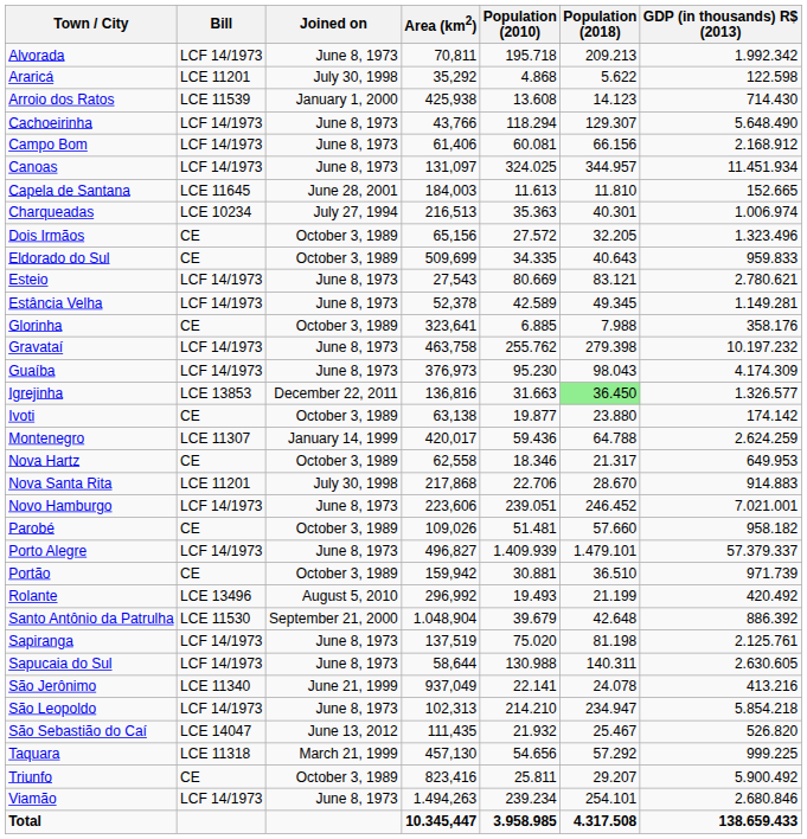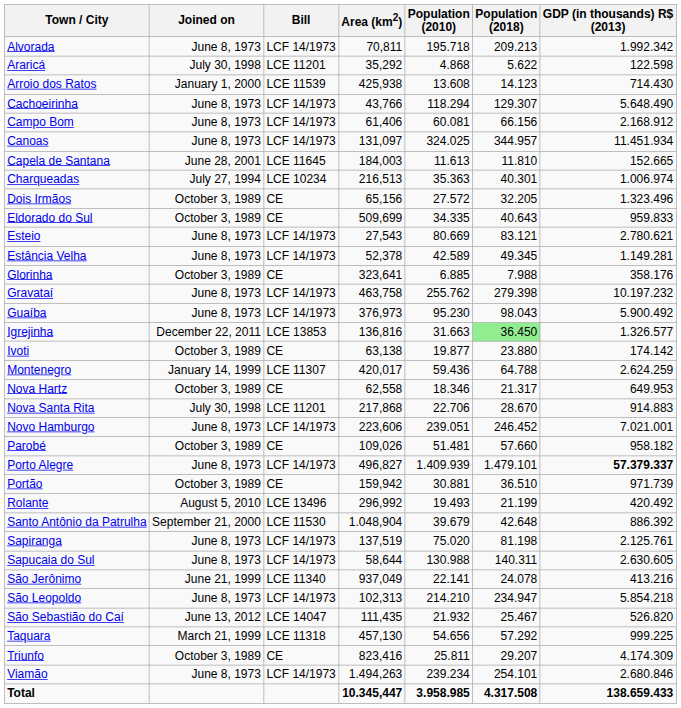columns swapped: Joined on <-> Bill
Guaíba | GDP (in thousands) R$ (2013): 4.174.309 -> 5.900.492
Porto Alegre | GDP (in thousands) R$ (2013): normal -> bold
Triunfo | GDP (in thousands) R$ (2013): 5.900.492 -> 4.174.309
